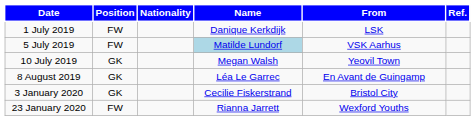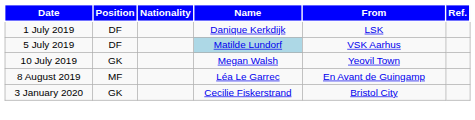1 July 2019 | Position: FW -> DF
5 July 2019 | Position: FW -> DF
8 August 2019 | Position: GK -> MF
- row: 23 January 2020 | FW | Rianna Jarrett | Wexford Youths
